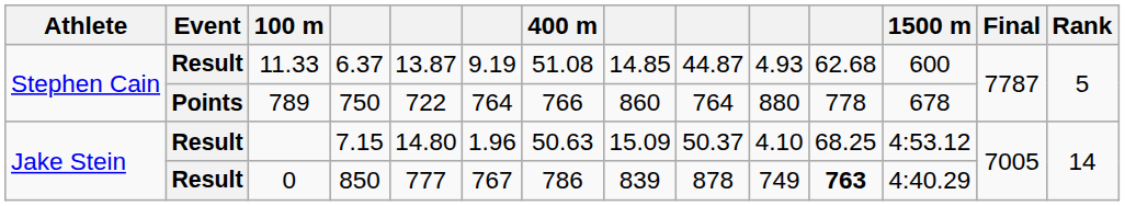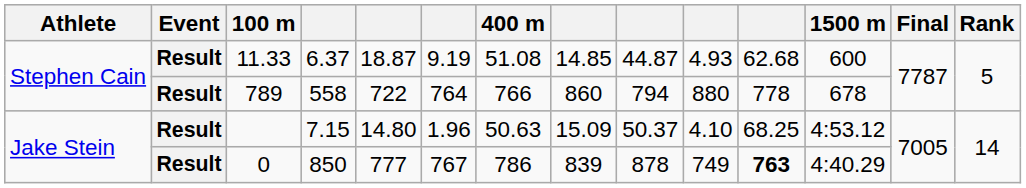11.33 | column 5: 13.87 -> 18.87
789 | Event: Points -> Result
789 | column 4: 750 -> 558
789 | column 9: 764 -> 794
